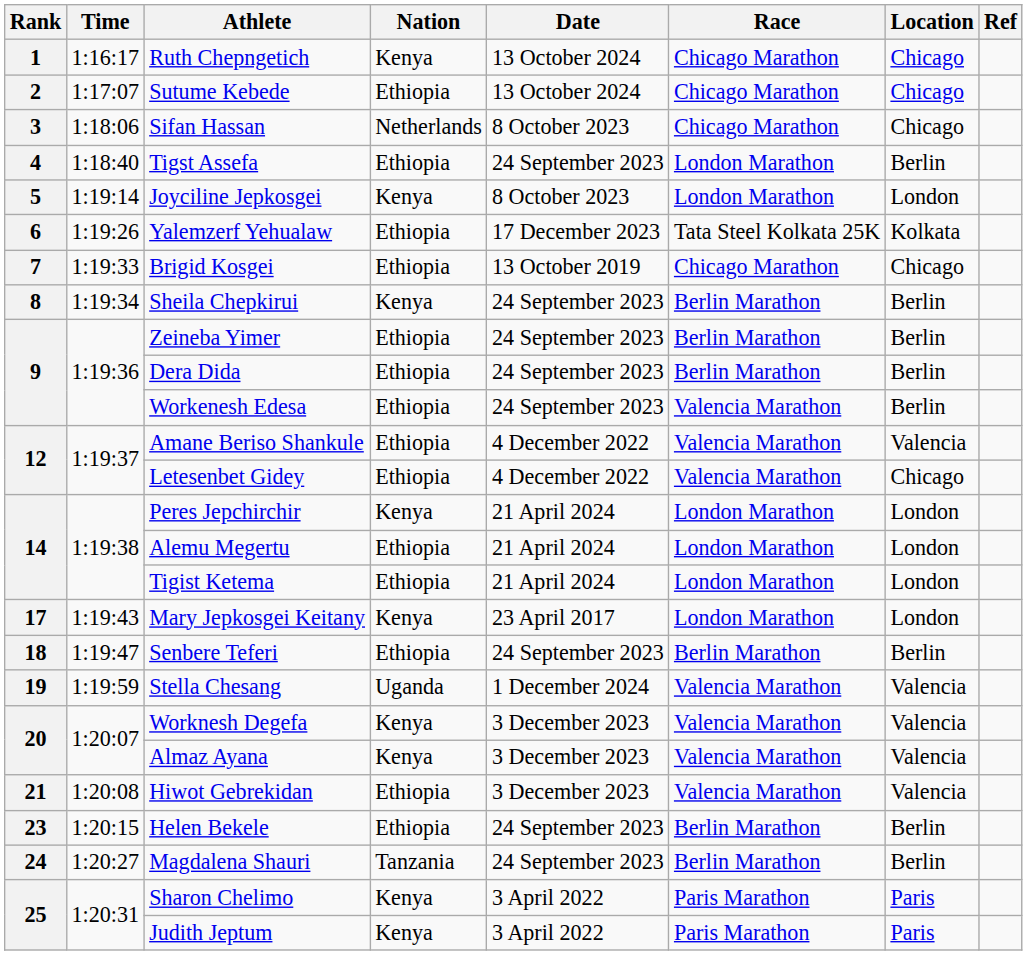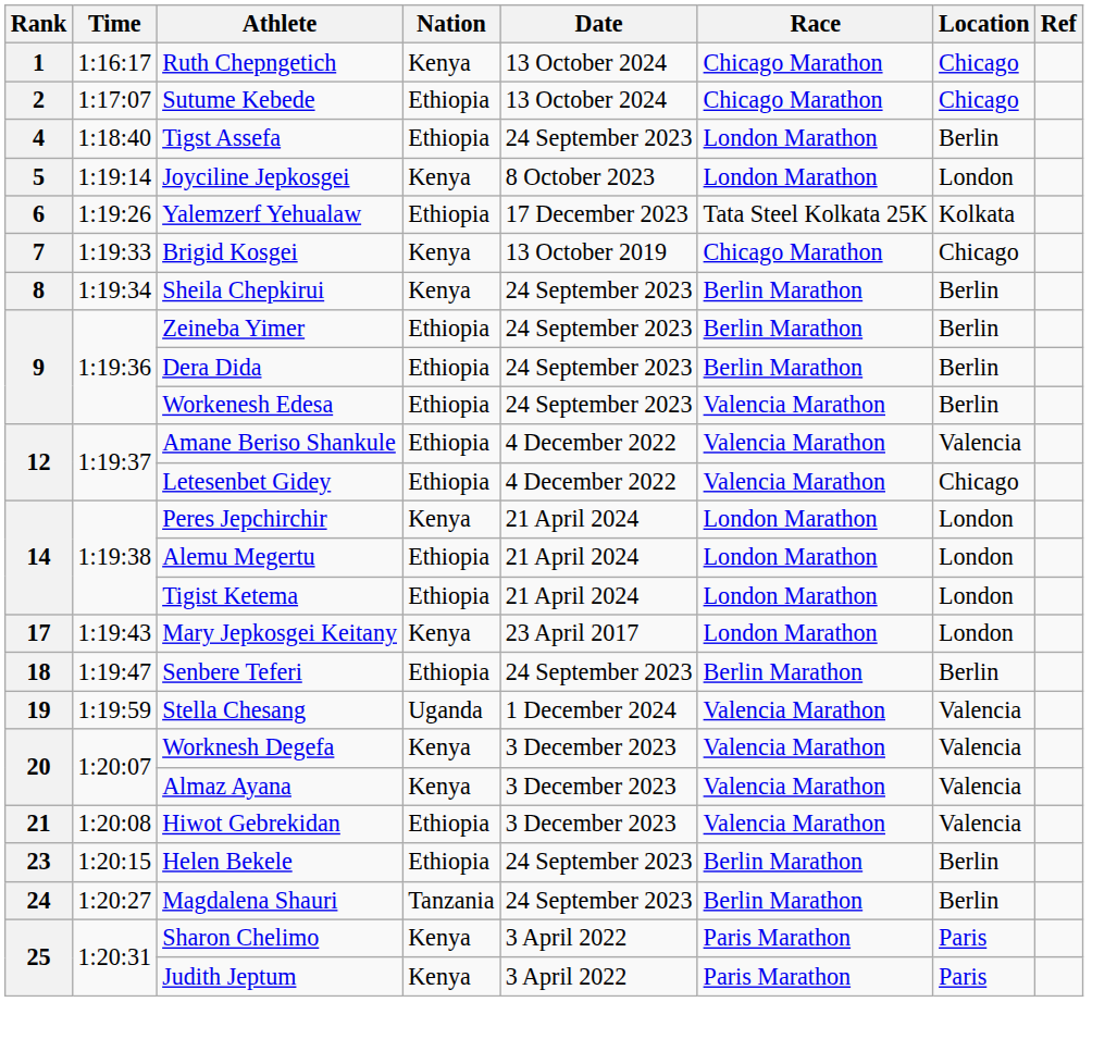- row: 3 | 1:18:06 | Sifan Hassan | Netherlands | 8 October 2023 | Chicago Marathon | Chicago
Brigid Kosgei | Nation: Ethiopia -> Kenya
